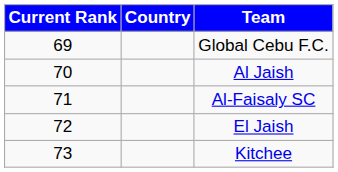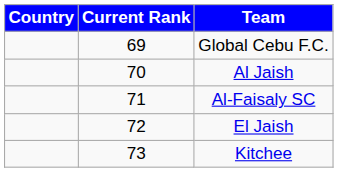columns swapped: Current Rank <-> Country
